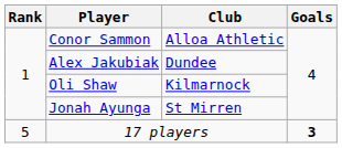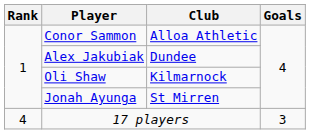17 players | Rank: 5 -> 4
17 players | Goals: bold -> normal
